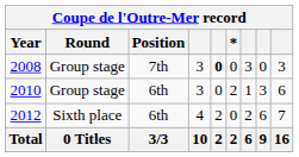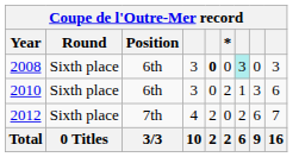2008 | Round: Group stage -> Sixth place
2008 | Position: 7th -> 6th
2008 | column 7: no background -> paleturquoise background
2010 | Round: Group stage -> Sixth place
2012 | Position: 6th -> 7th
